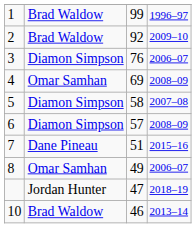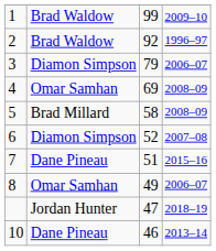1 | column 4: 1996–97 -> 2009–10
2 | column 4: 2009–10 -> 1996–97
3 | column 3: 76 -> 79
5 | column 2: Diamon Simpson -> Brad Millard
5 | column 4: 2007–08 -> 2008–09
6 | column 3: 57 -> 52
6 | column 4: 2008–09 -> 2007–08
10 | column 2: Brad Waldow -> Dane Pineau
